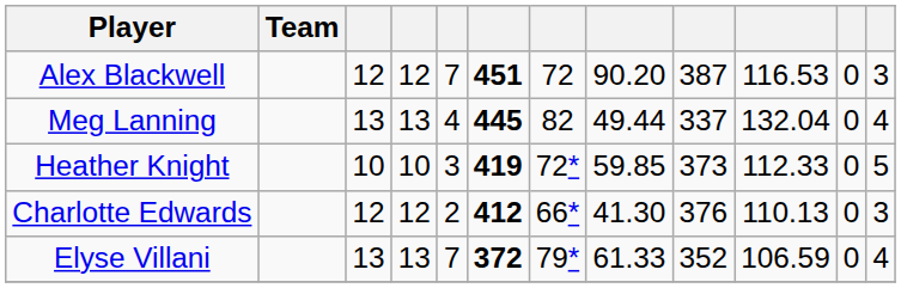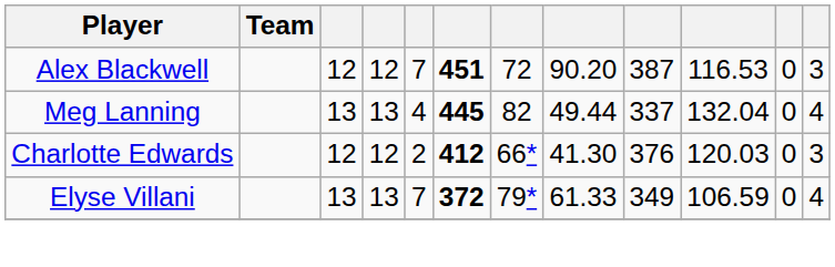- row: Heather Knight | 10 | 10 | 3 | 419 | 72* | 59.85 | 373 | 112.33 | 0 | 5
Charlotte Edwards | column 10: 110.13 -> 120.03
Elyse Villani | column 9: 352 -> 349
